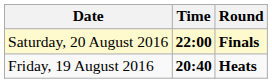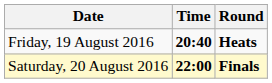rows swapped: Friday, 19 August 2016 <-> Saturday, 20 August 2016
